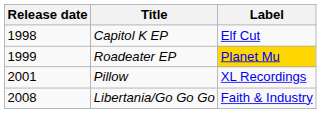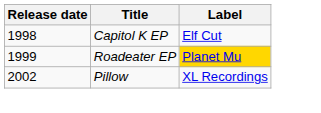Pillow | Release date: 2001 -> 2002
- row: 2008 | Libertania/Go Go Go | Faith & Industry
